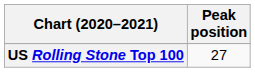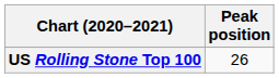US Rolling Stone Top 100 | Peak position: 27 -> 26
